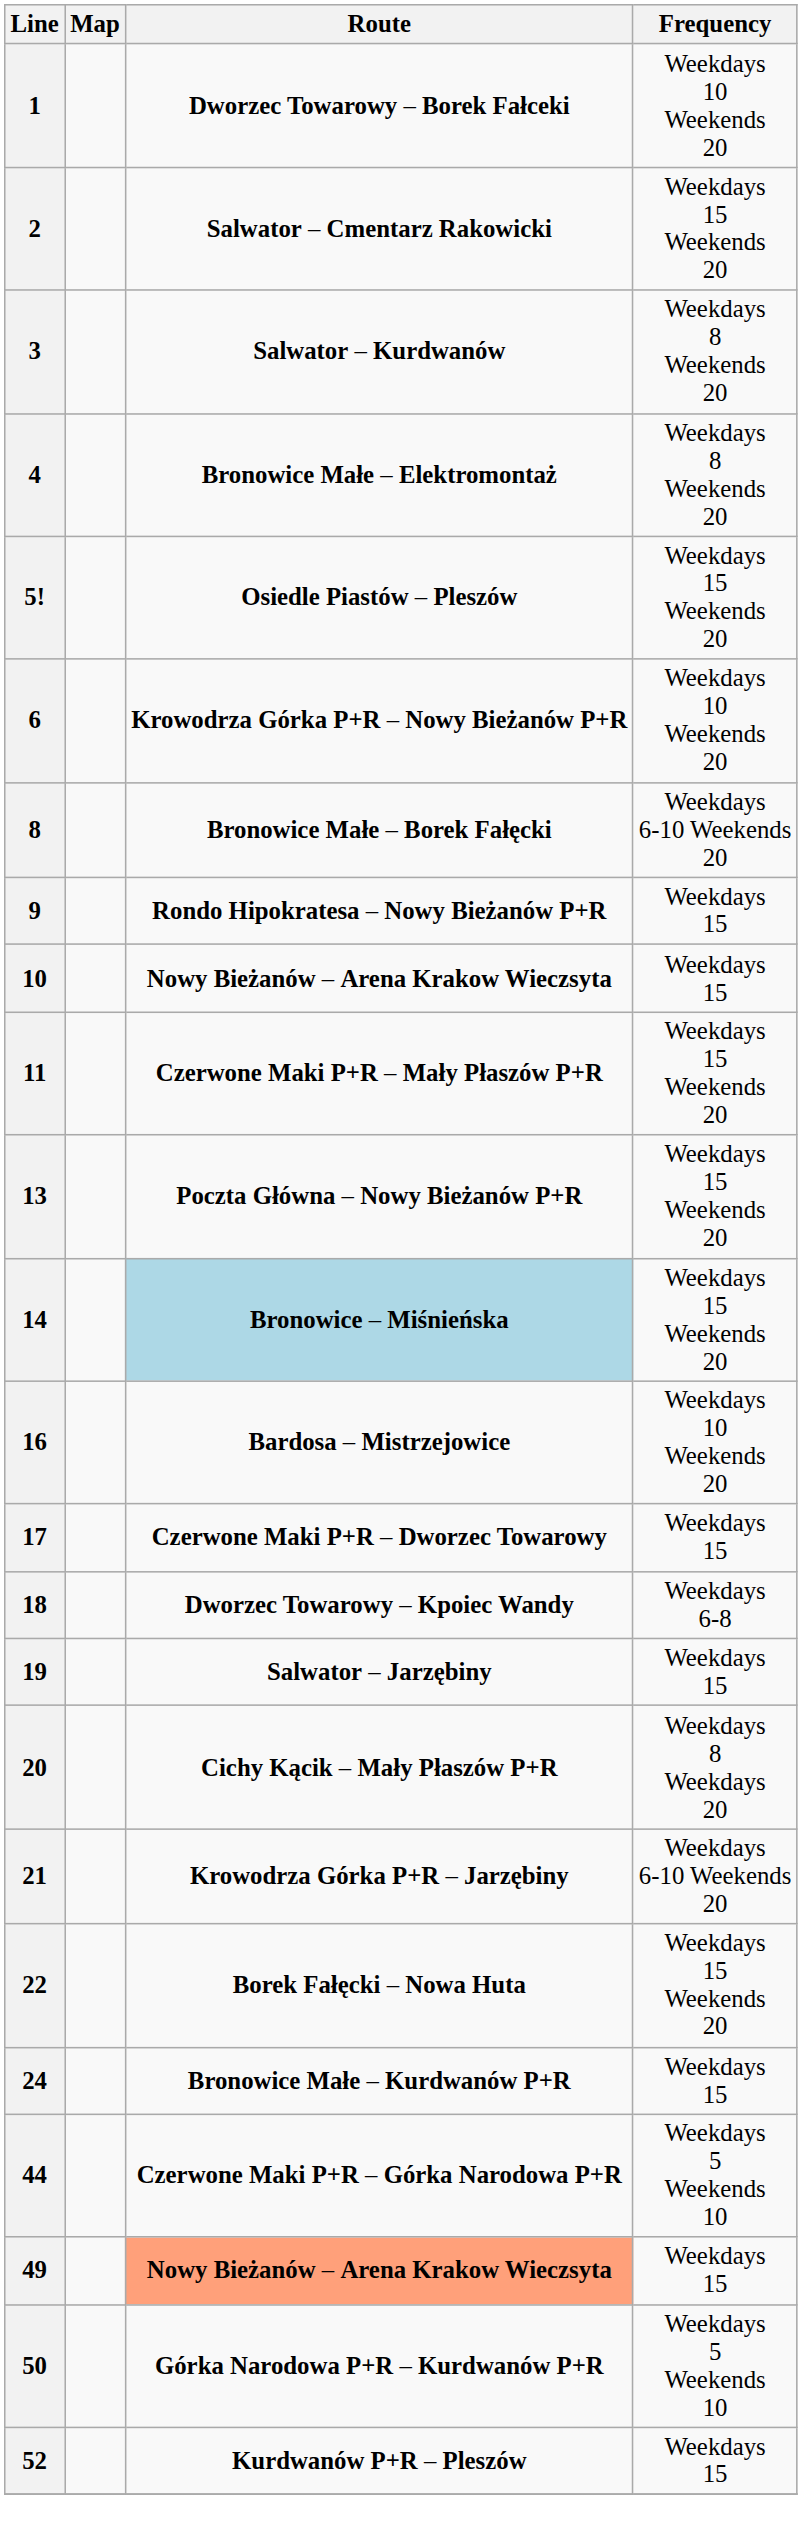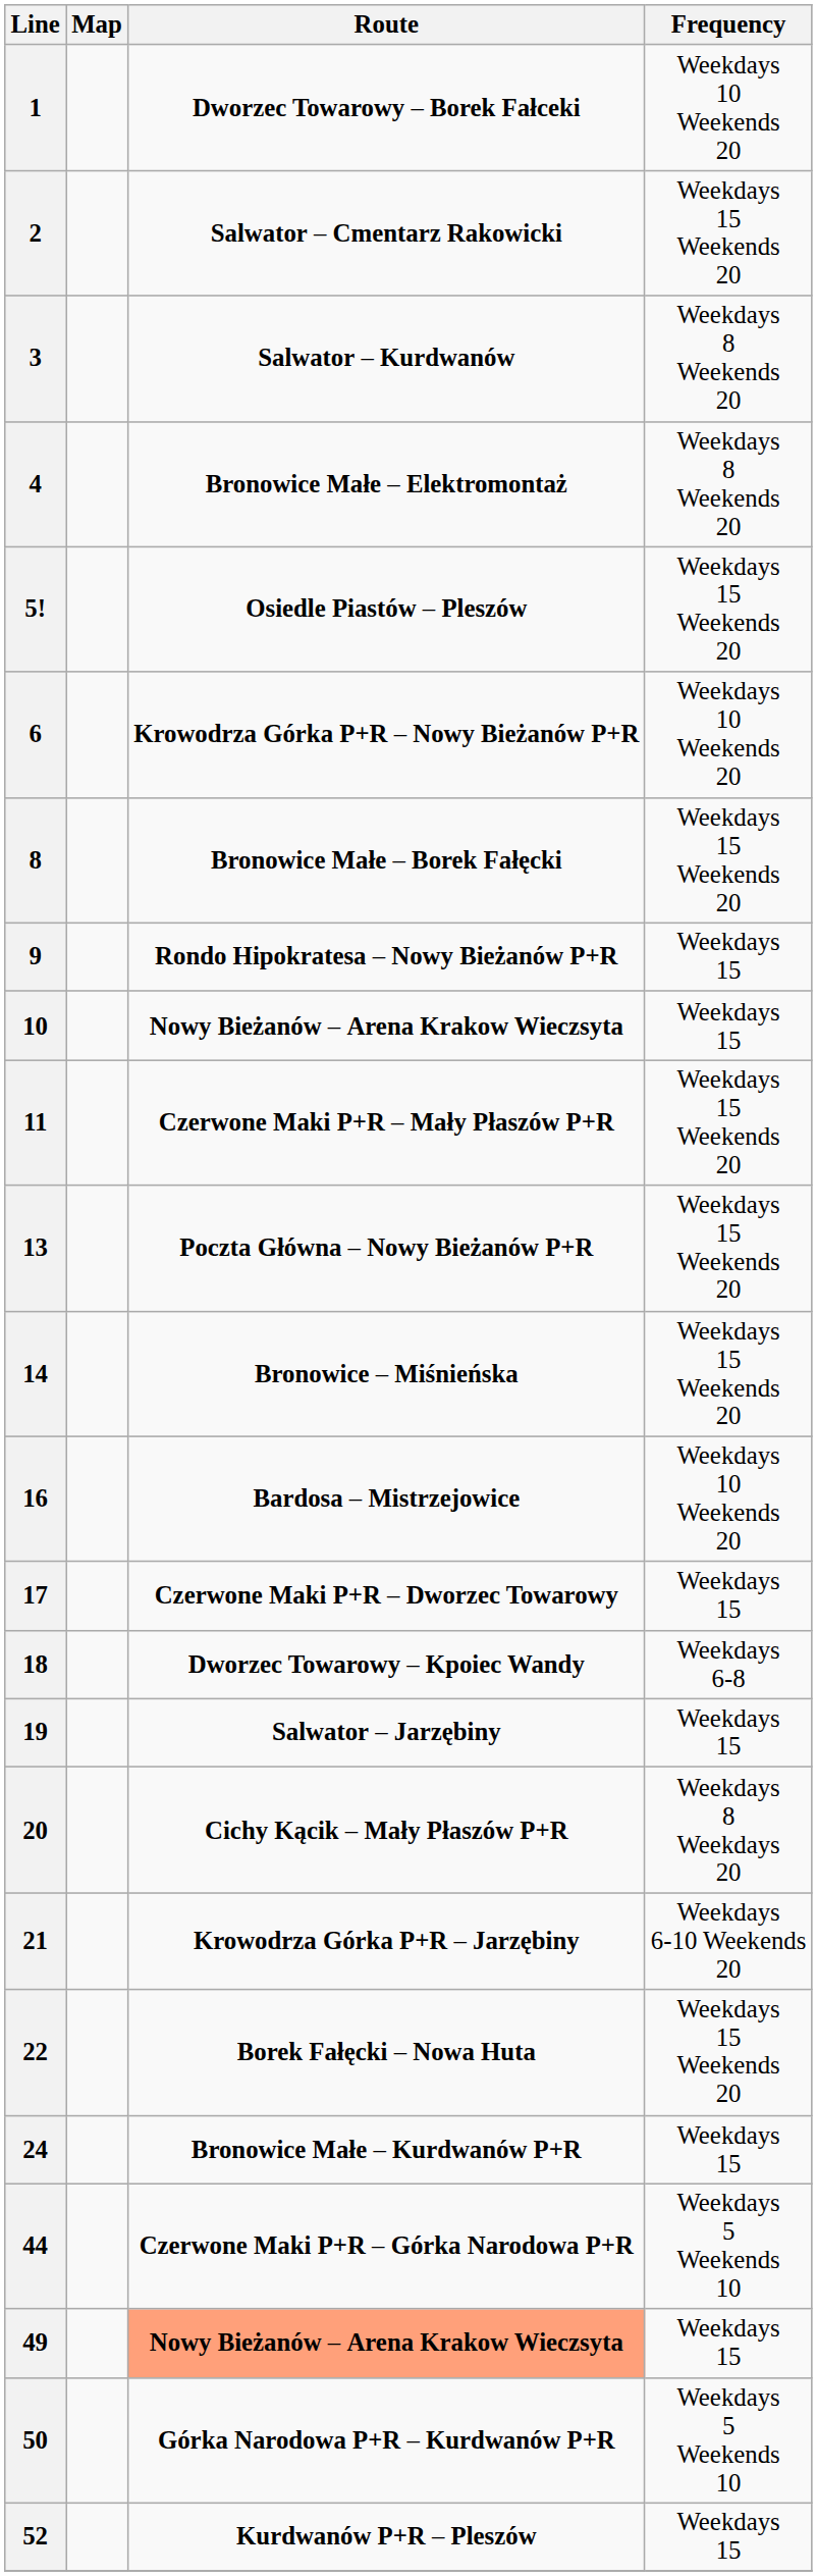8 | Frequency: Weekdays 6-10 Weekends 20 -> Weekdays 15 Weekends 20
14 | Route: lightblue background -> no background
